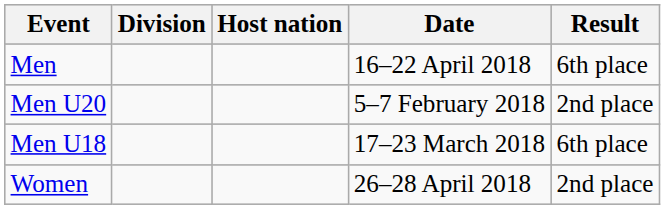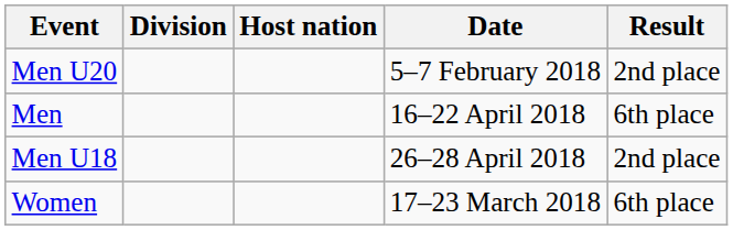rows swapped: Men <-> Men U20
Men U18 | Date: 17–23 March 2018 -> 26–28 April 2018
Men U18 | Result: 6th place -> 2nd place
Women | Date: 26–28 April 2018 -> 17–23 March 2018
Women | Result: 2nd place -> 6th place
